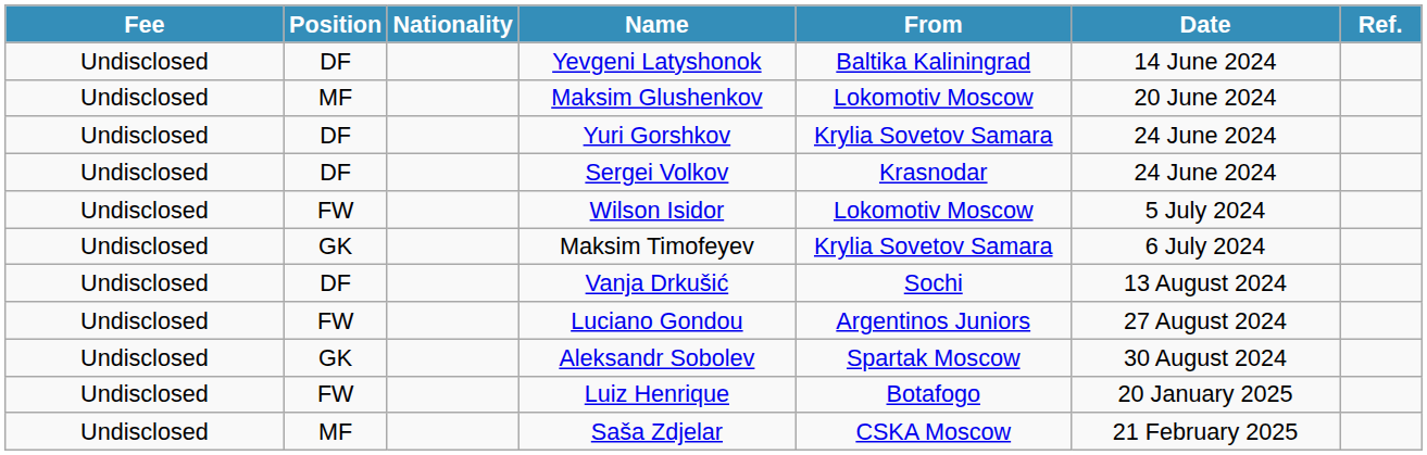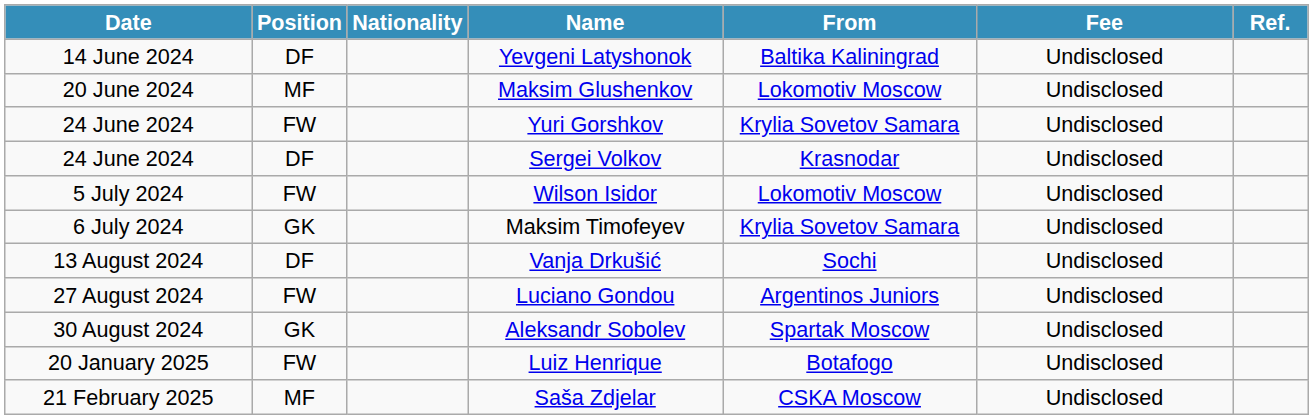columns swapped: Date <-> Fee
Yuri Gorshkov | Position: DF -> FW
